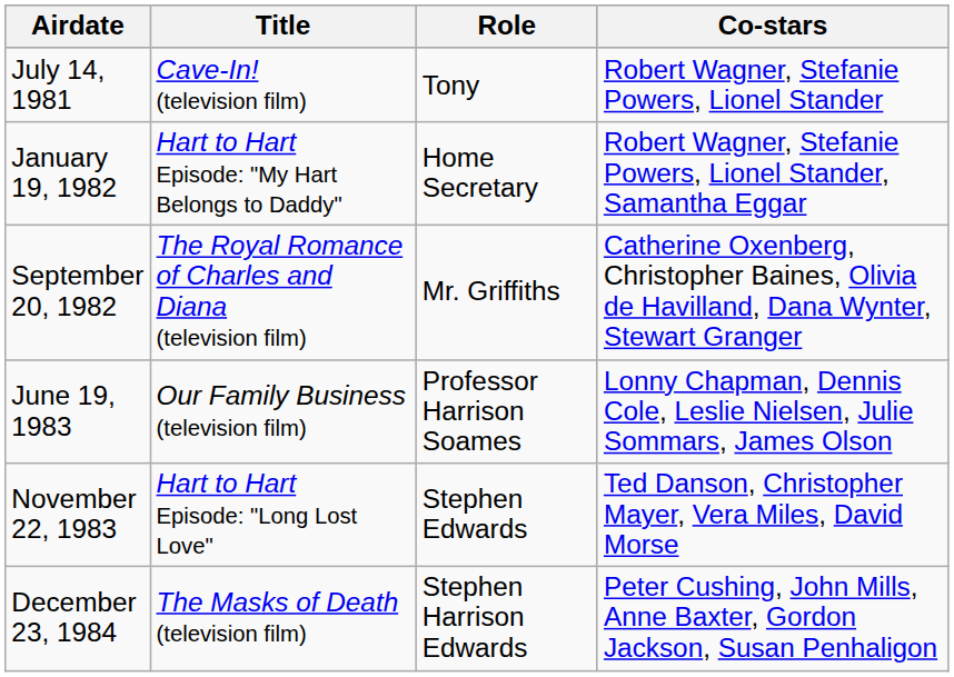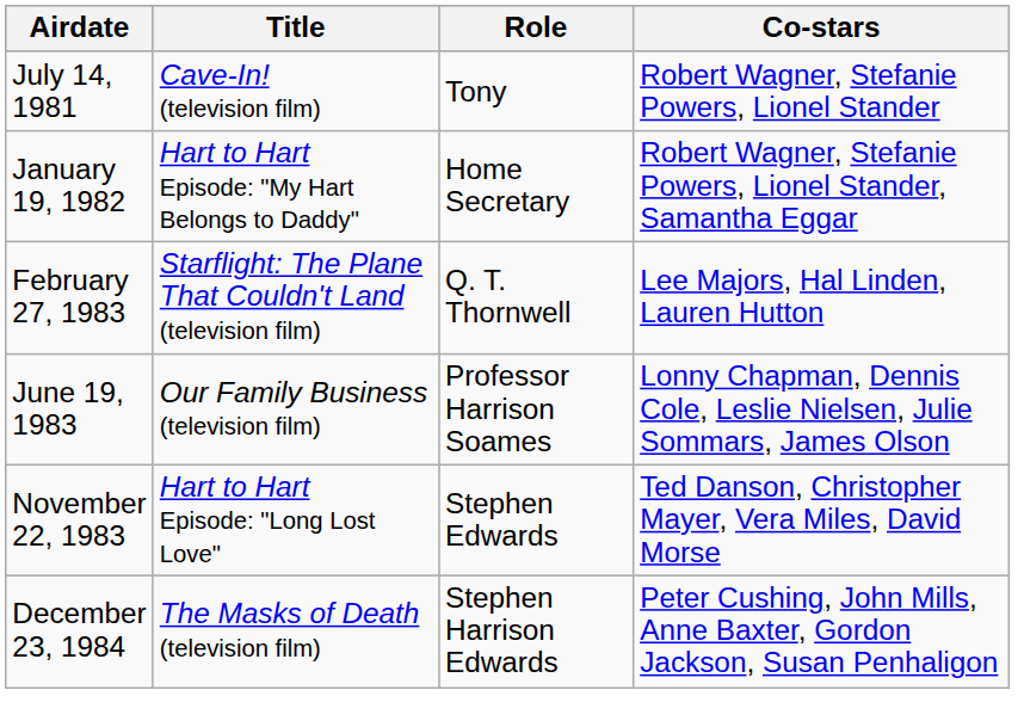- row: September 20, 1982 | The Royal Romance of Charles and Diana (television film) | Mr. Griffiths | Catherine Oxenberg, Christopher Baines, Olivia de Havilland, Dana Wynter, Stewart Granger
+ row: February 27, 1983 | Starflight: The Plane That Couldn't Land (television film) | Q. T. Thornwell | Lee Majors, Hal Linden, Lauren Hutton
